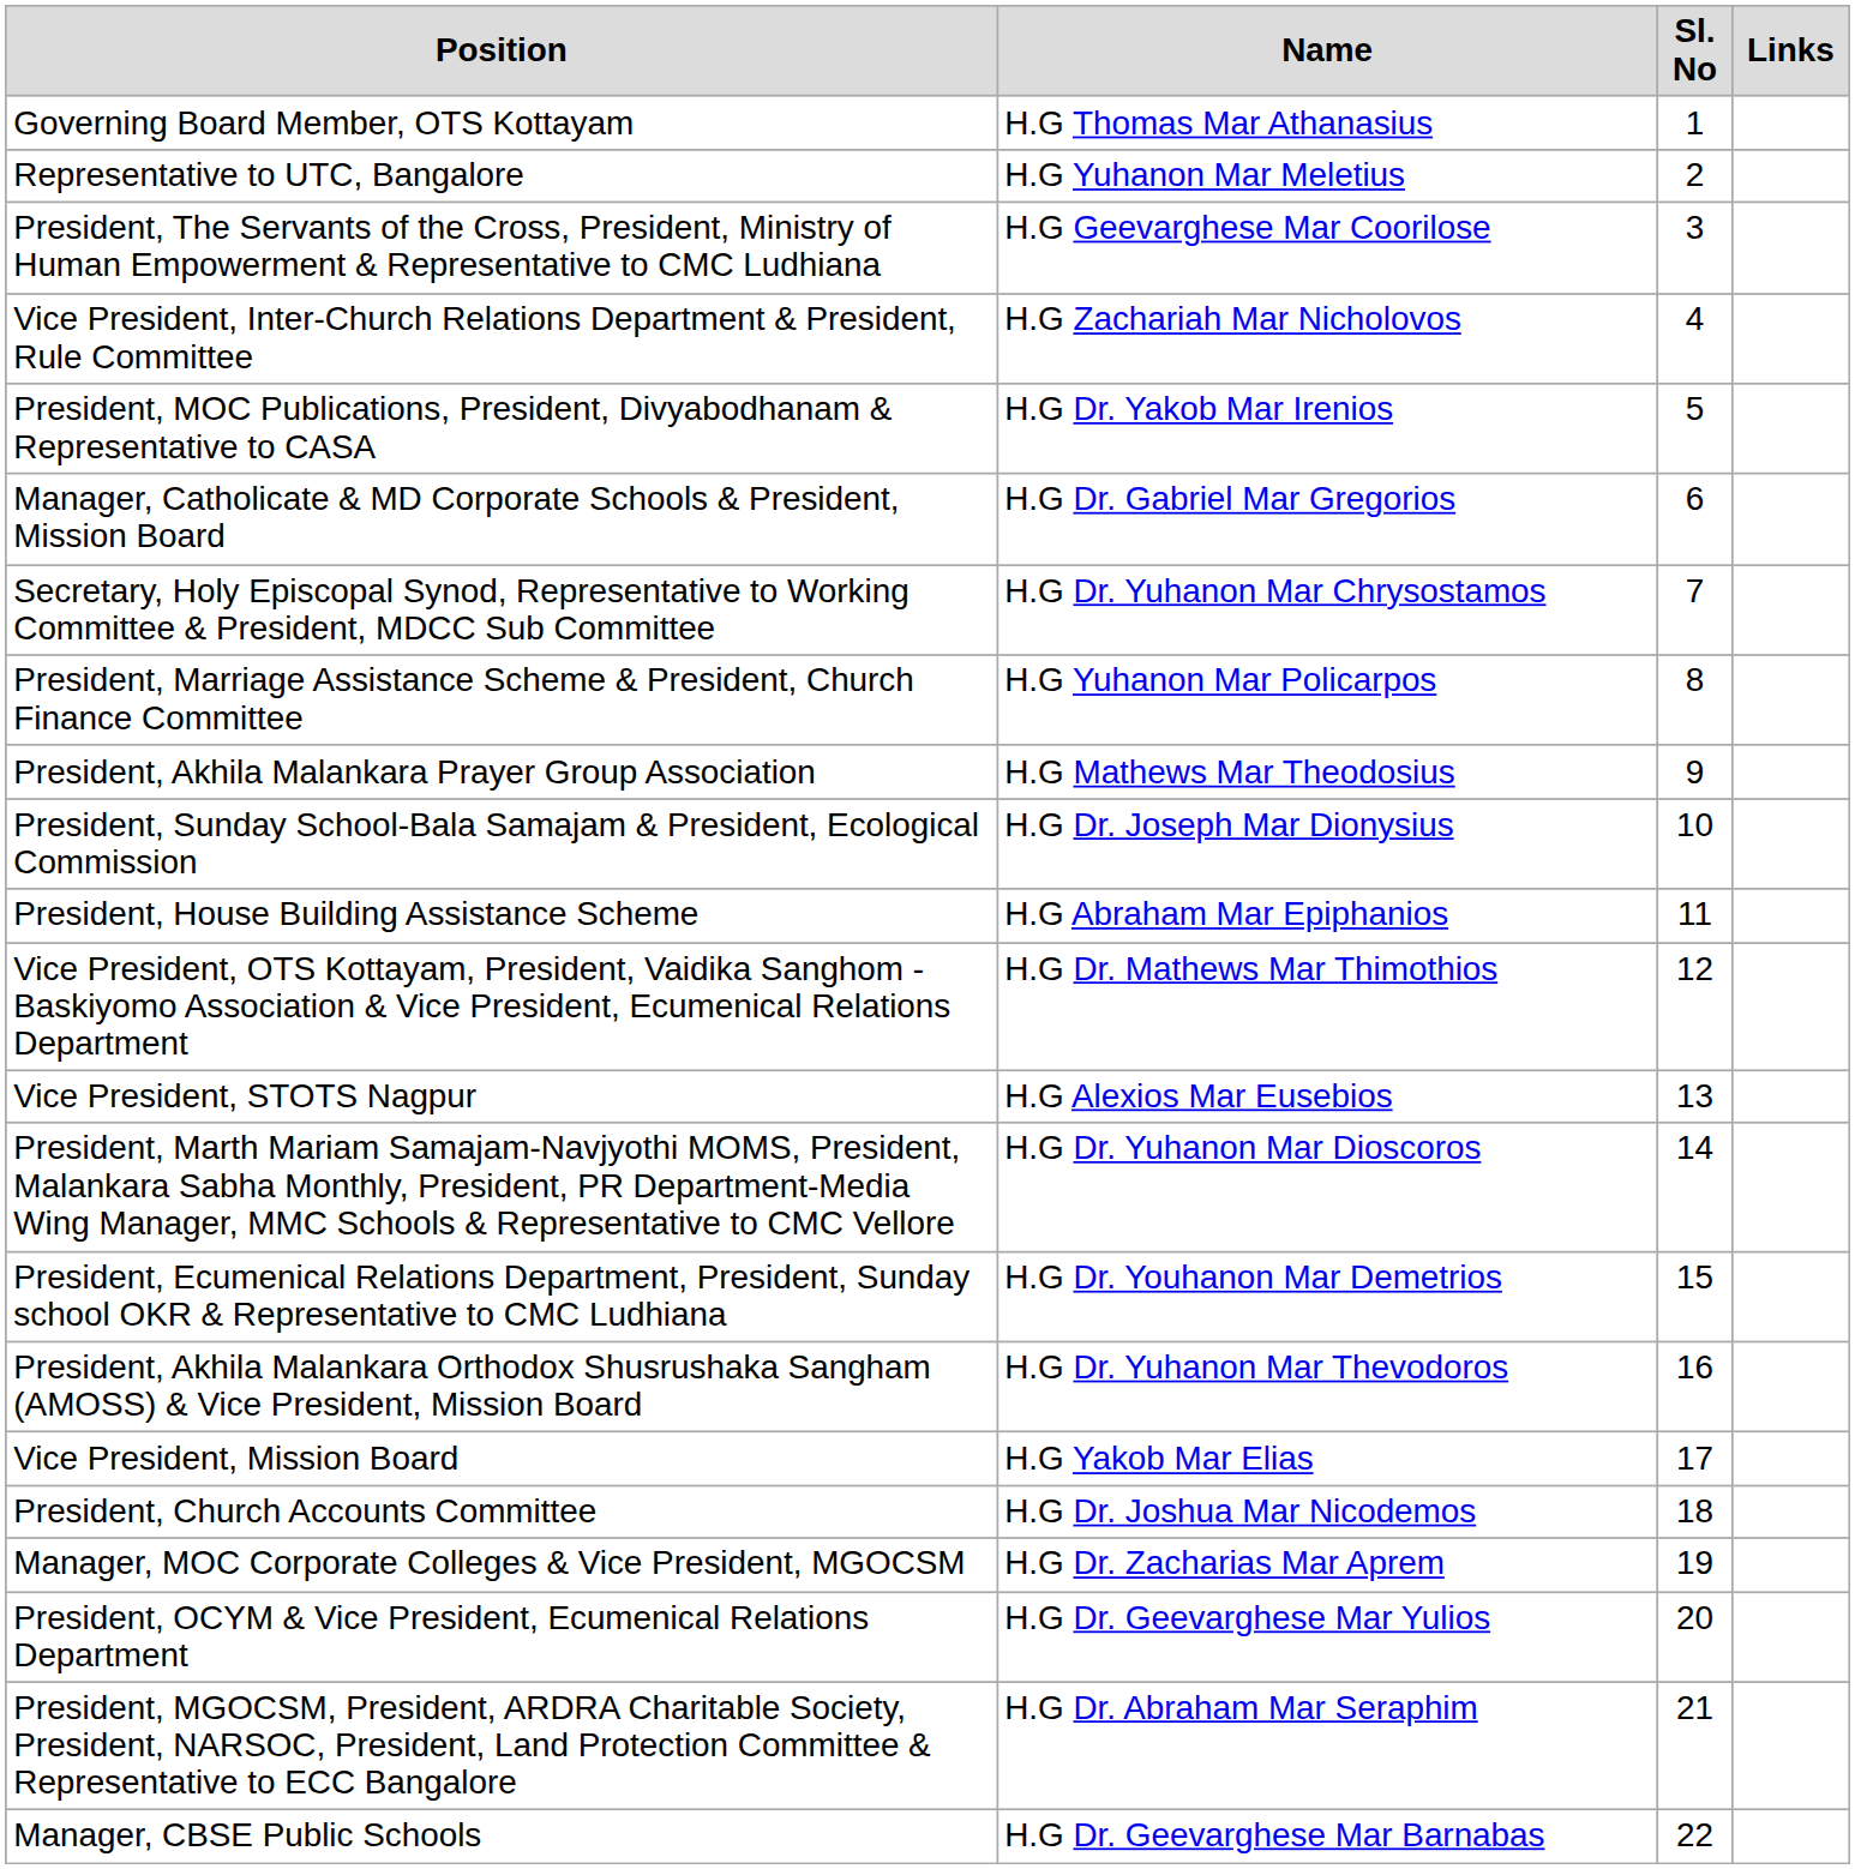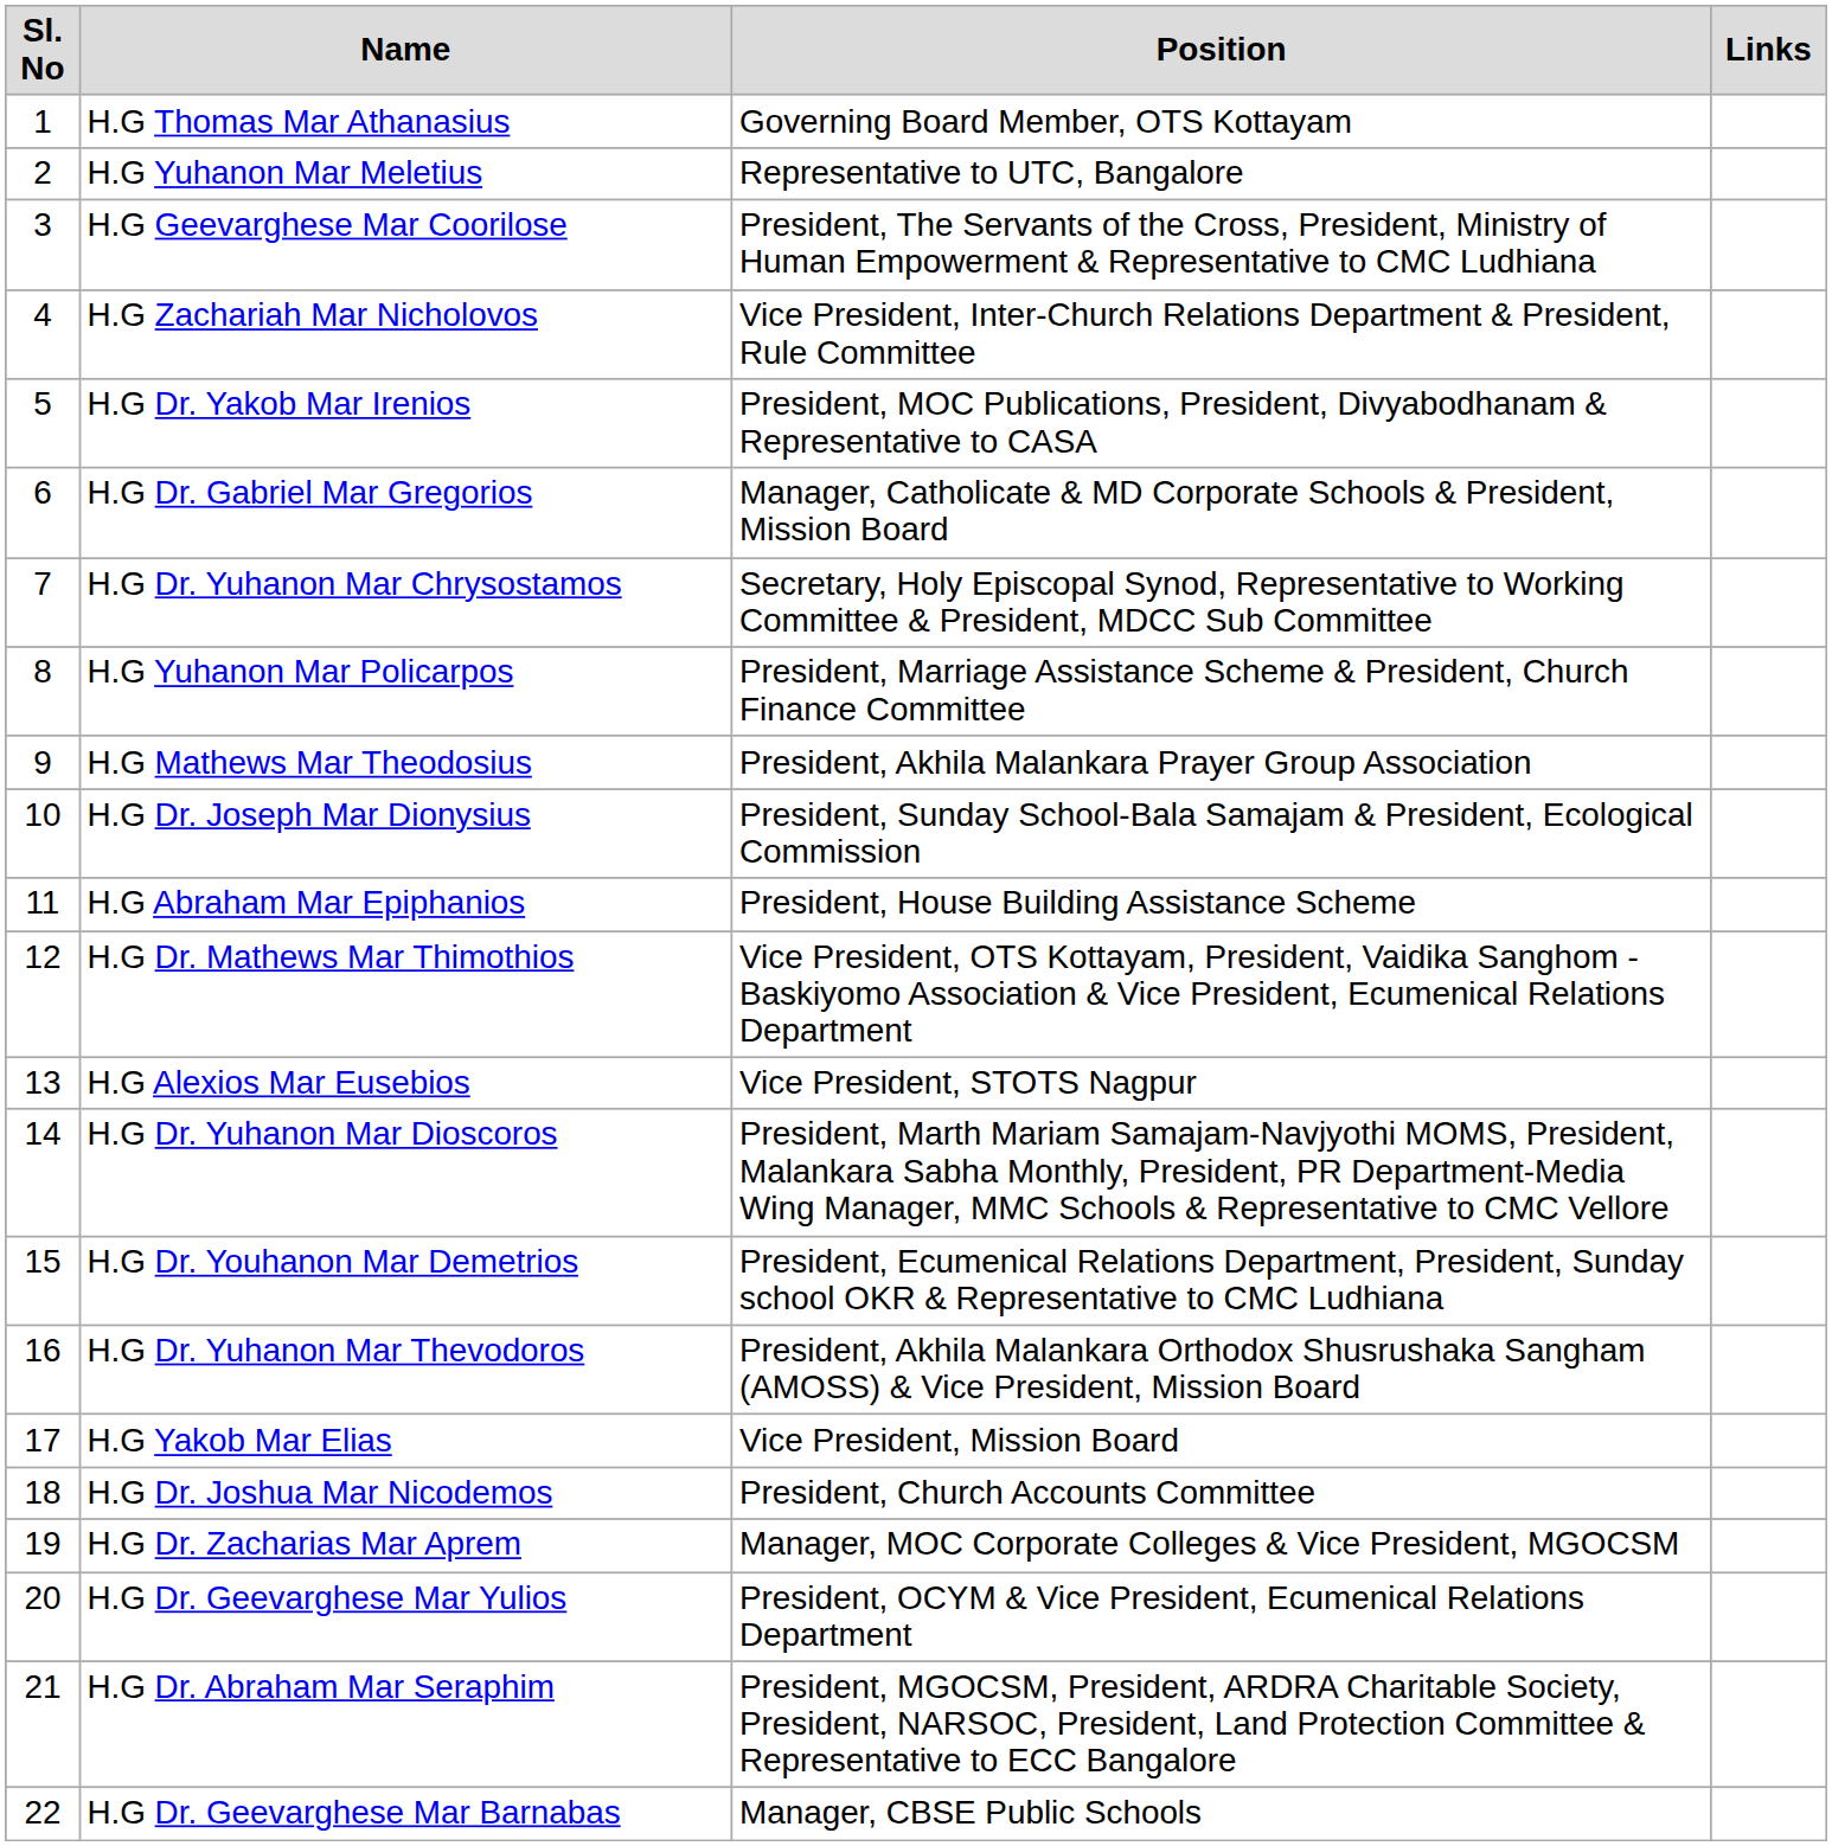columns swapped: Sl. No <-> Position
